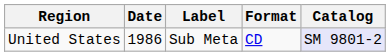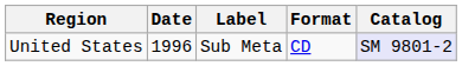United States | Date: 1986 -> 1996
